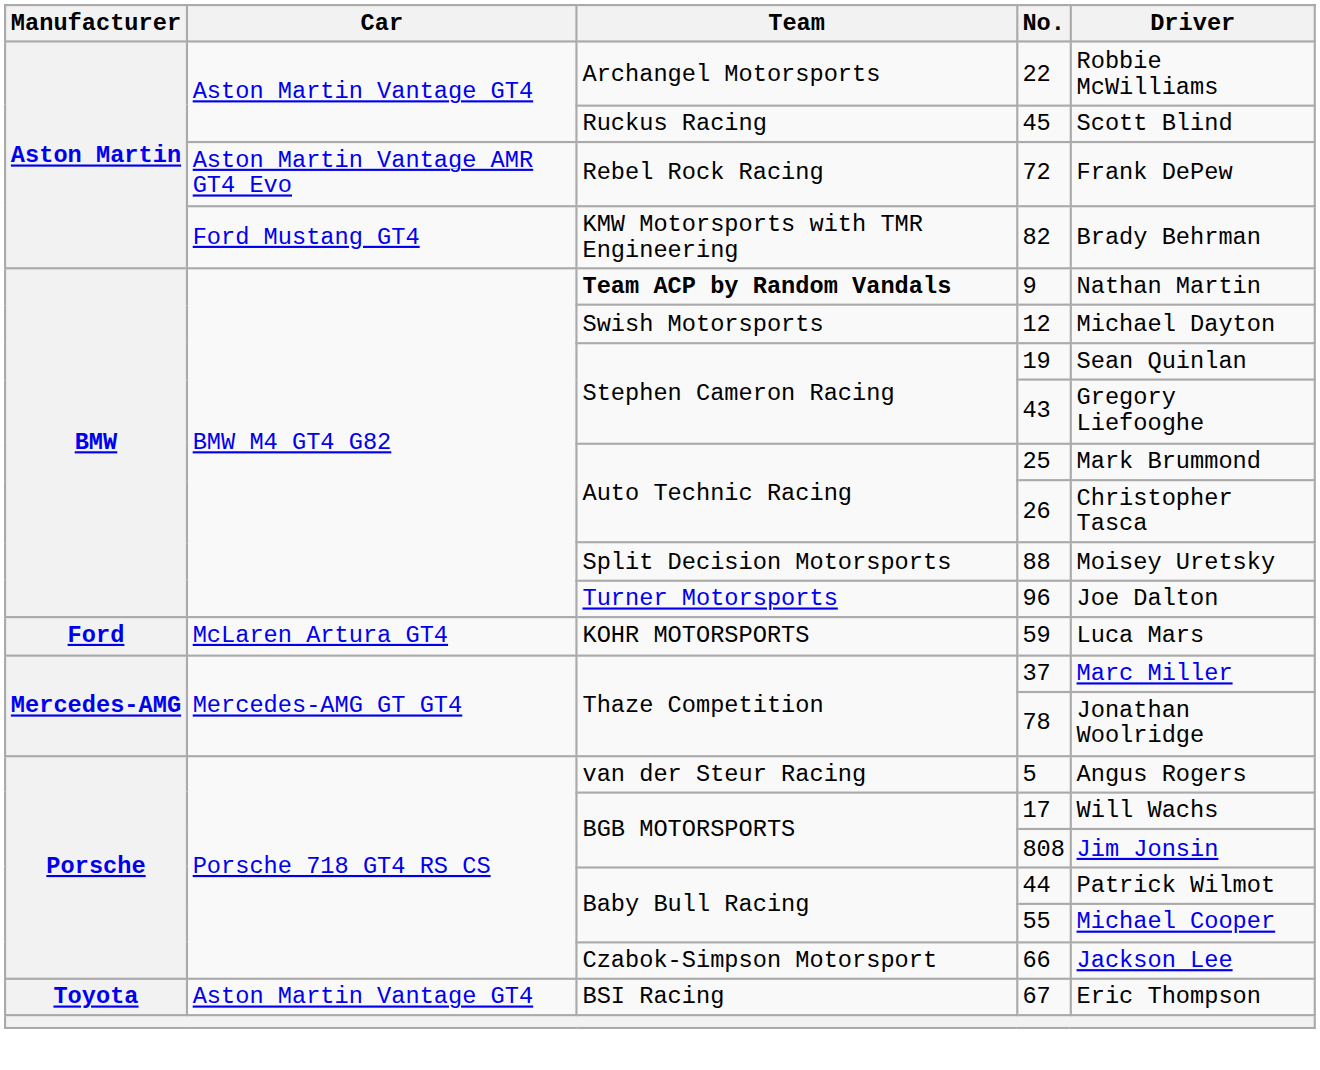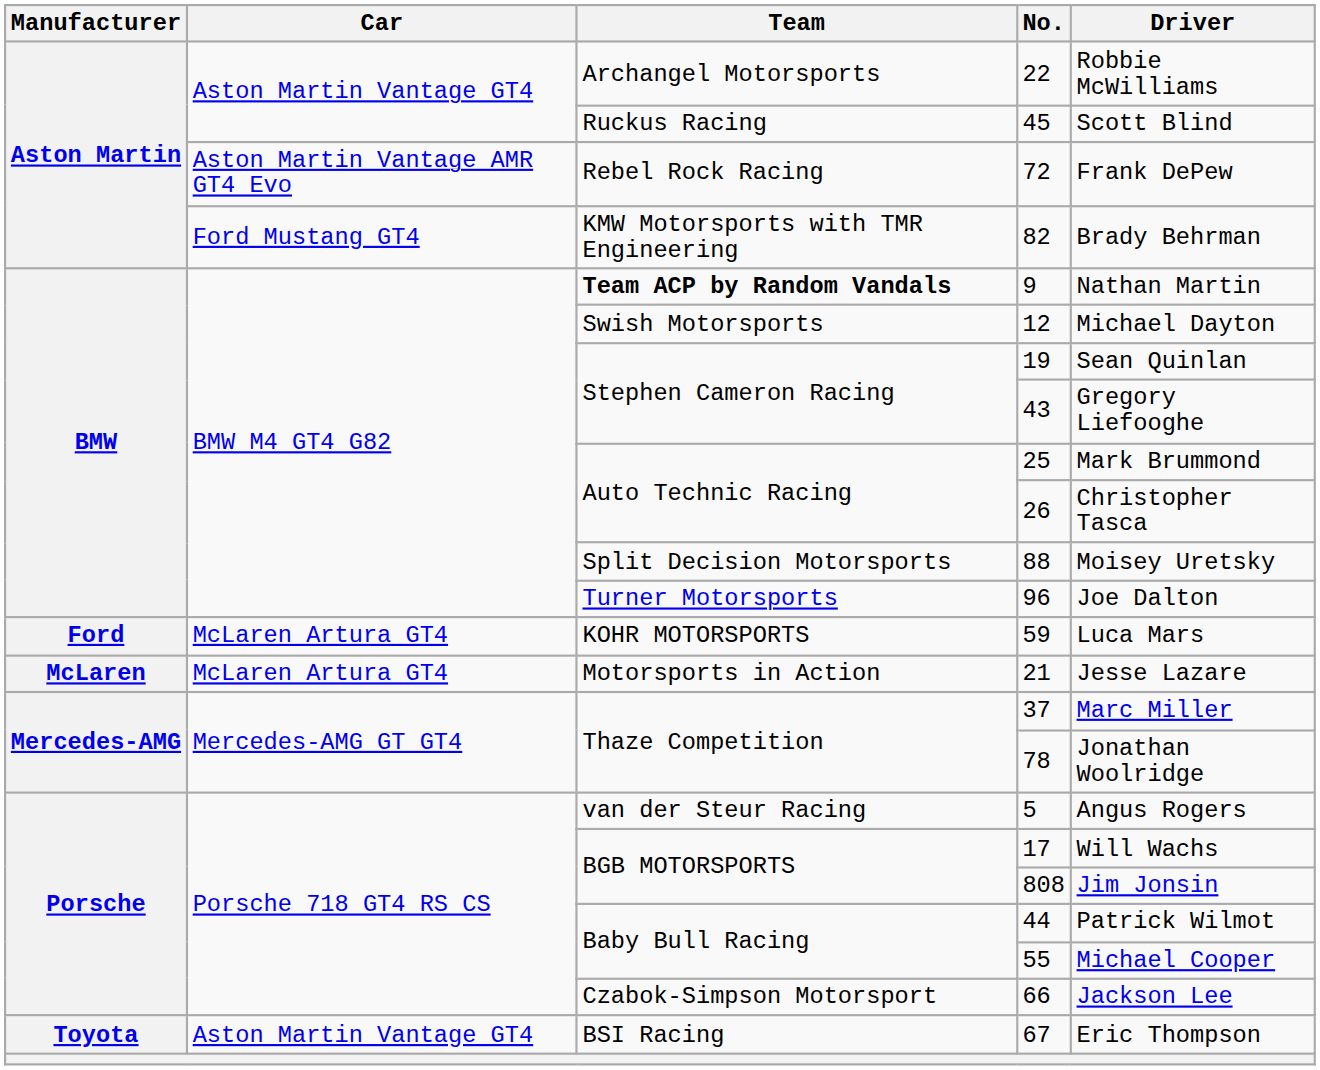+ row: McLaren | McLaren Artura GT4 | Motorsports in Action | 21 | Jesse Lazare
